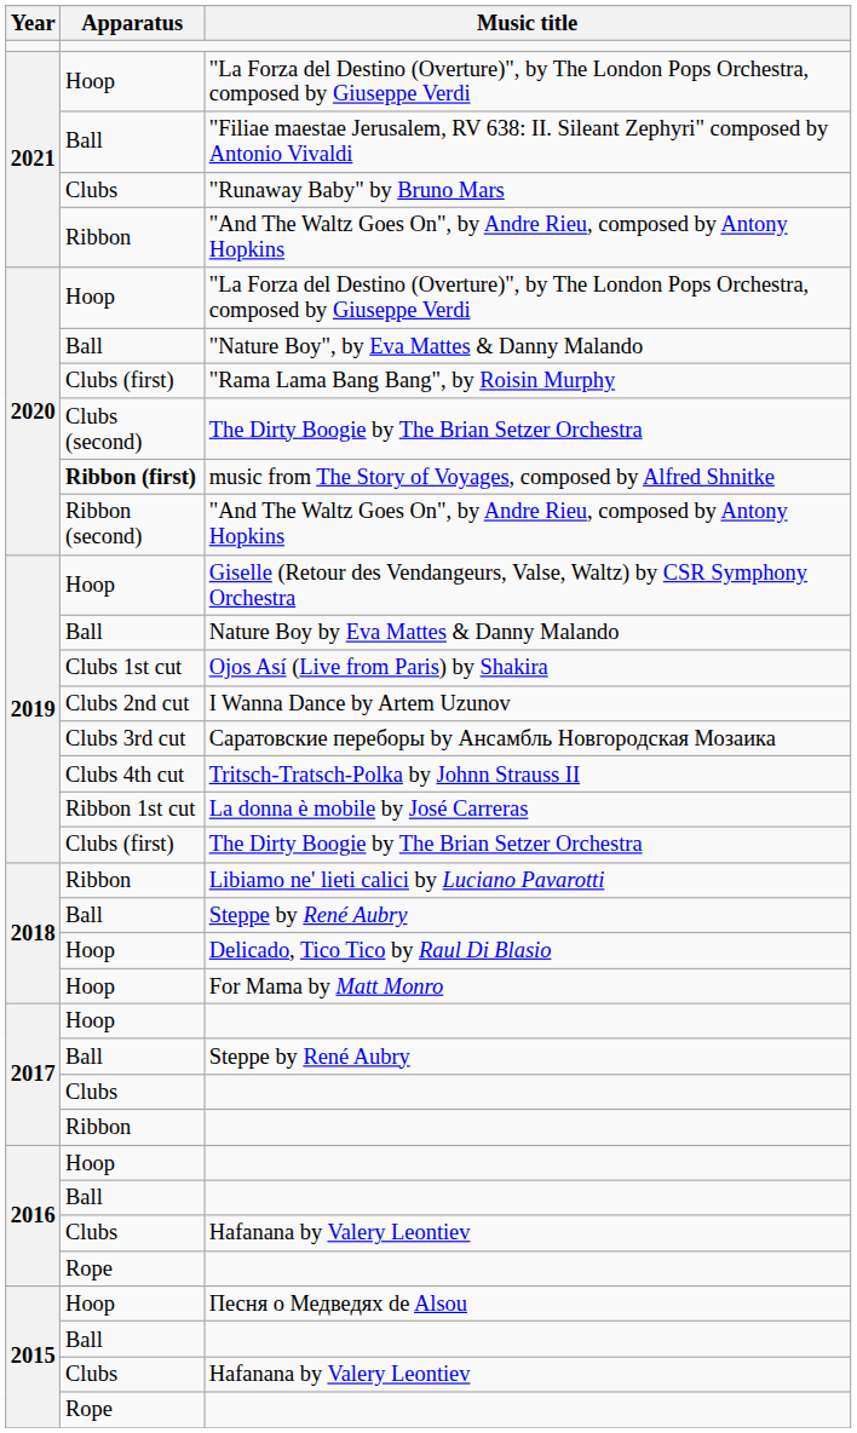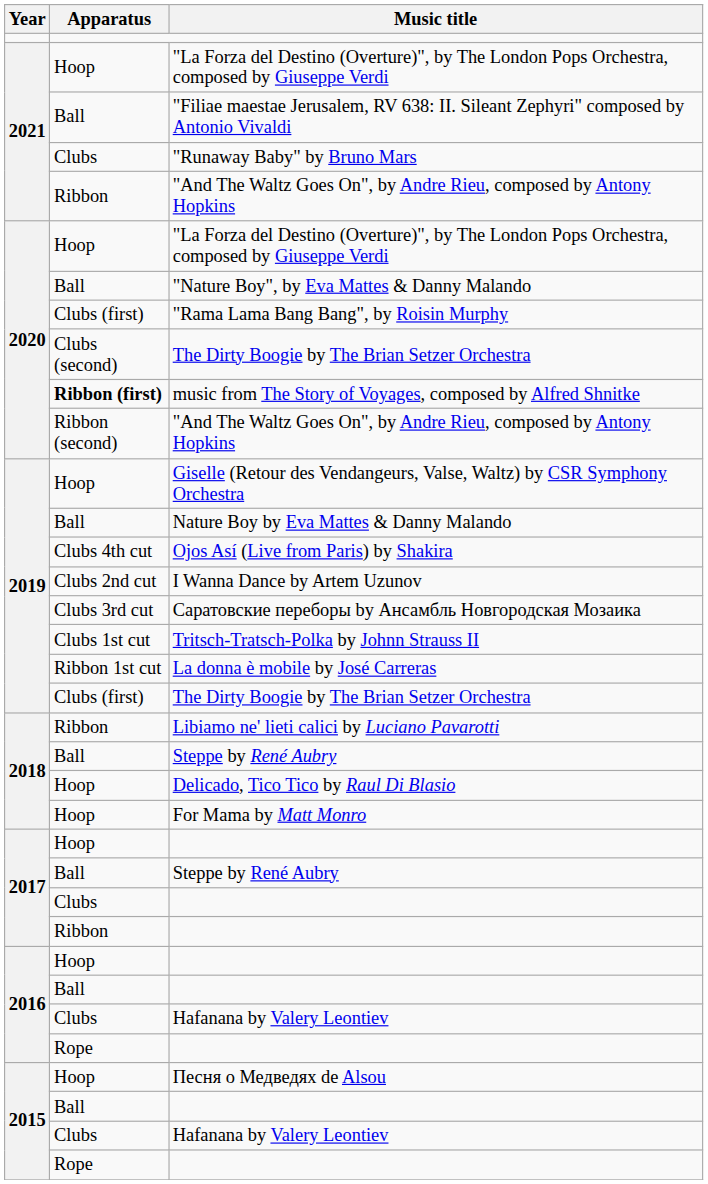Ojos Así (Live from Paris) by Shakira | Apparatus: Clubs 1st cut -> Clubs 4th cut
Tritsch-Tratsch-Polka by Johnn Strauss II | Apparatus: Clubs 4th cut -> Clubs 1st cut
